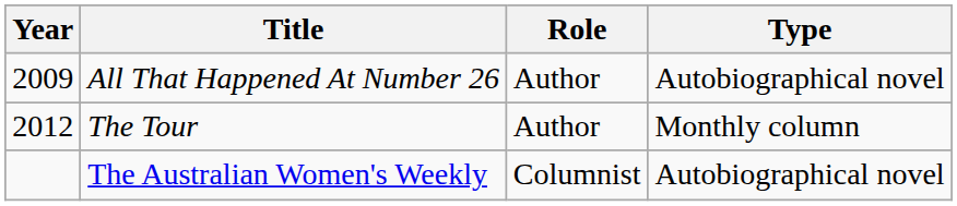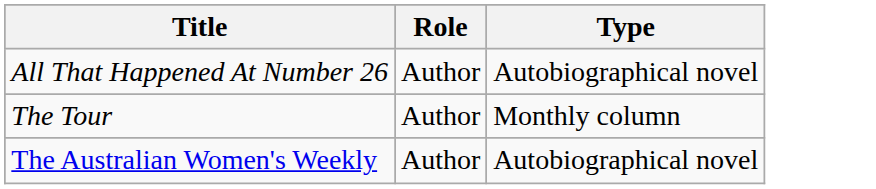- column: Year | 2009 | 2012
The Australian Women's Weekly | Role: Columnist -> Author
